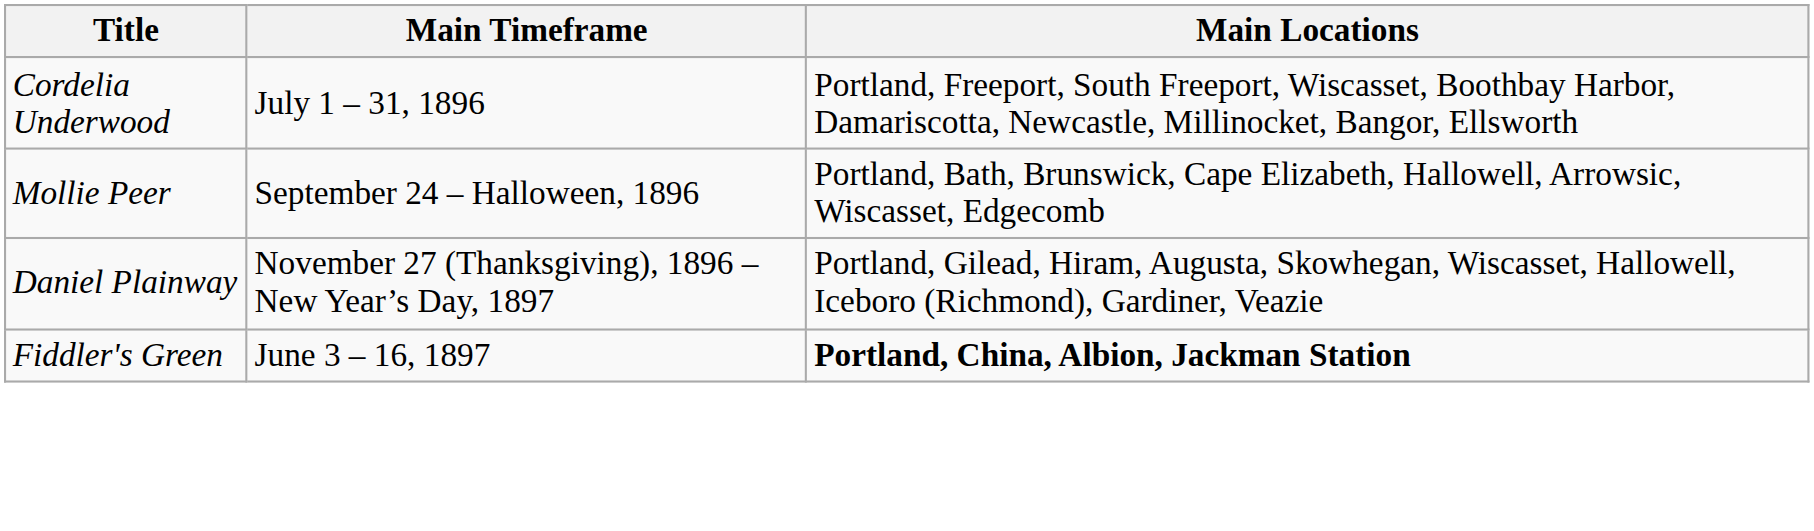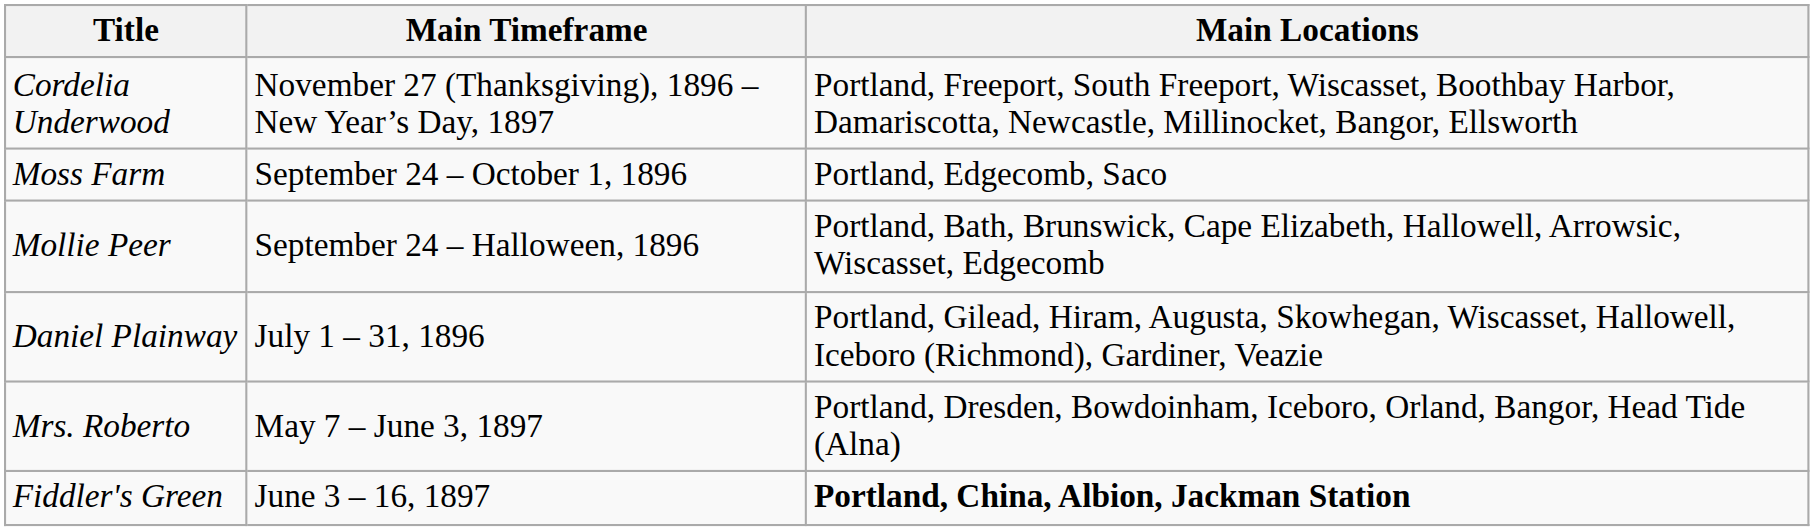Cordelia Underwood | Main Timeframe: July 1 – 31, 1896 -> November 27 (Thanksgiving), 1896 – New Year’s Day, 1897
+ row: Moss Farm | September 24 – October 1, 1896 | Portland, Edgecomb, Saco
Daniel Plainway | Main Timeframe: November 27 (Thanksgiving), 1896 – New Year’s Day, 1897 -> July 1 – 31, 1896
+ row: Mrs. Roberto | May 7 – June 3, 1897 | Portland, Dresden, Bowdoinham, Iceboro, Orland, Bangor, Head Tide (Alna)
